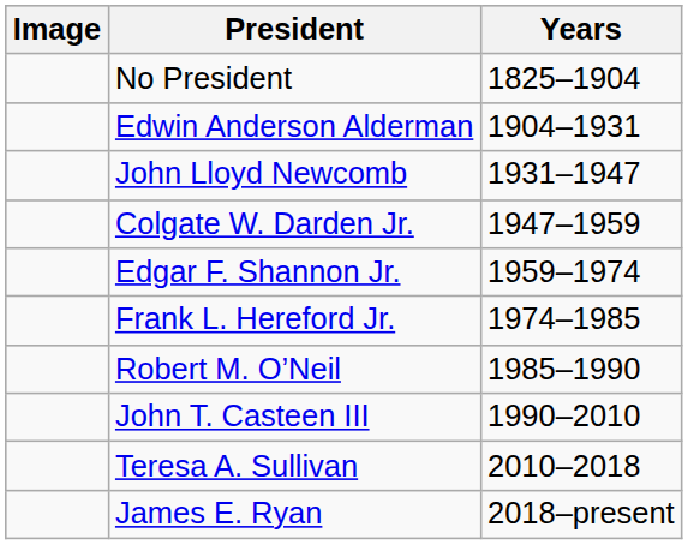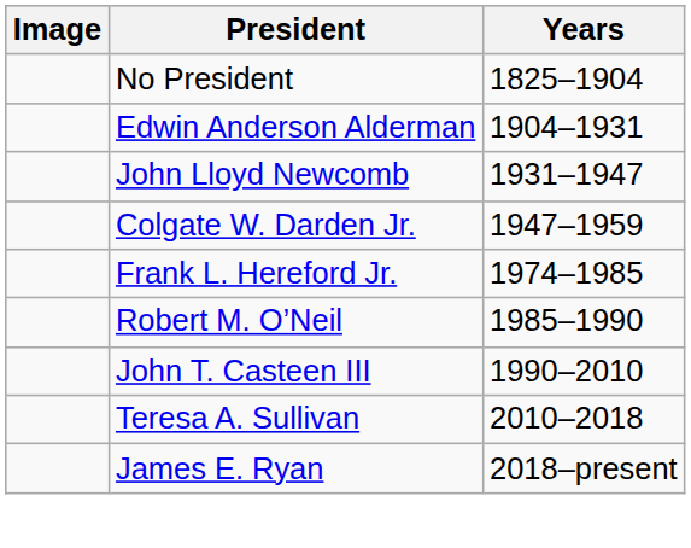- row: Edgar F. Shannon Jr. | 1959–1974
